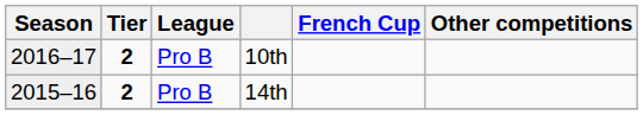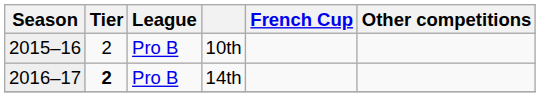10th | Season: 2016–17 -> 2015–16
10th | Tier: bold -> normal
14th | Season: 2015–16 -> 2016–17
